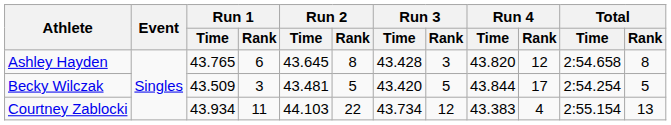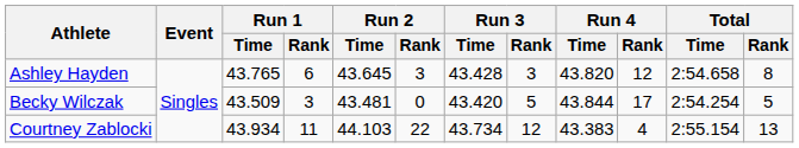Ashley Hayden | Run 2 / Rank: 8 -> 3
Becky Wilczak | Run 2 / Rank: 5 -> 0
